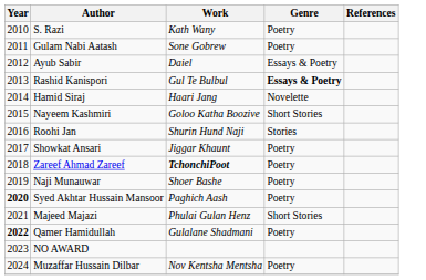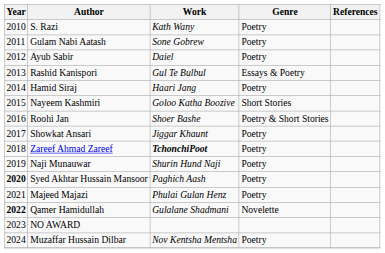Ayub Sabir | Genre: Essays & Poetry -> Poetry
Rashid Kanispori | Genre: bold -> normal
Hamid Siraj | Genre: Novelette -> Poetry
Roohi Jan | Work: Shurin Hund Naji -> Shoer Bashe
Roohi Jan | Genre: Stories -> Poetry & Short Stories
Naji Munauwar | Work: Shoer Bashe -> Shurin Hund Naji
Majeed Majazi | Genre: Short Stories -> Poetry
Qamer Hamidullah | Genre: Poetry -> Novelette
